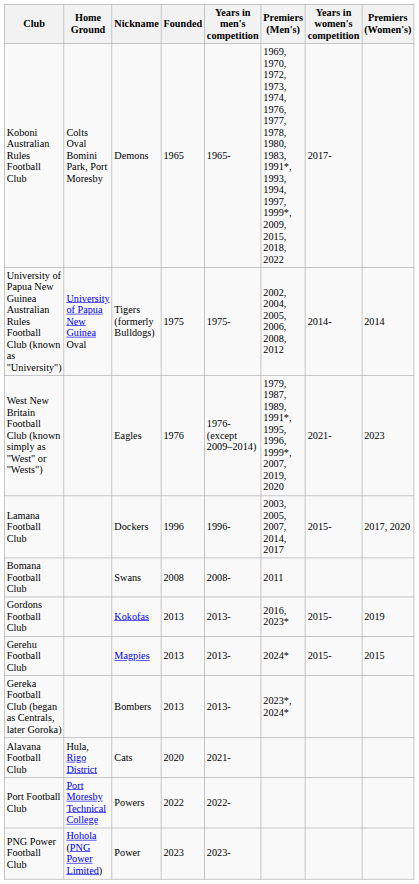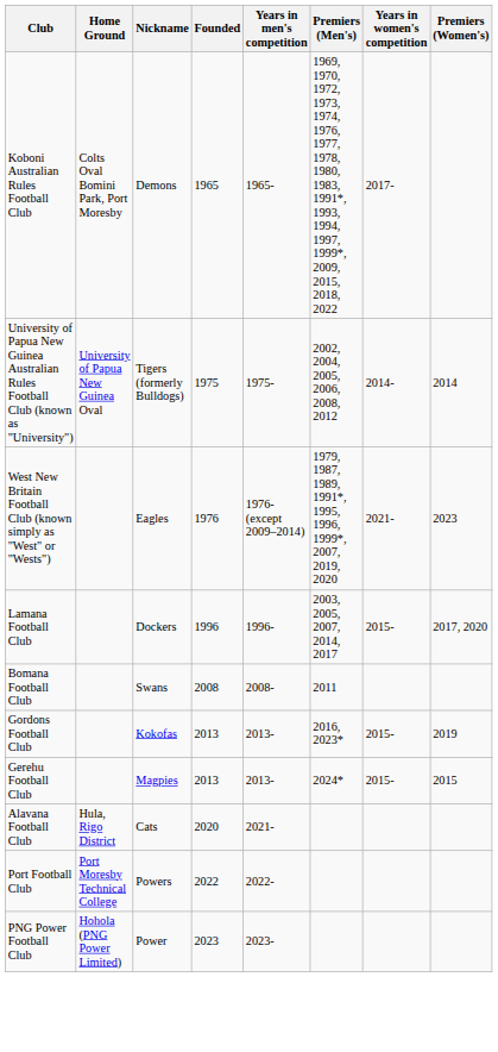- row: Gereka Football Club (began as Centrals, later Goroka) | Bombers | 2013 | 2013- | 2023*, 2024*
